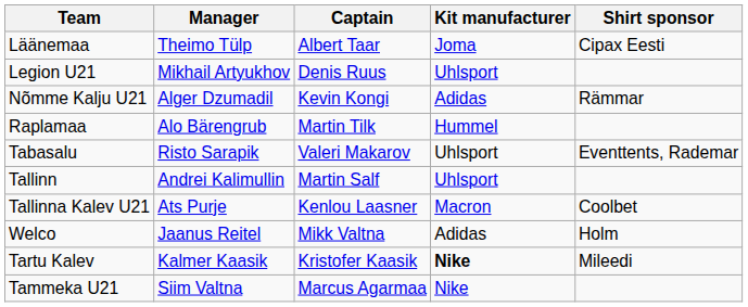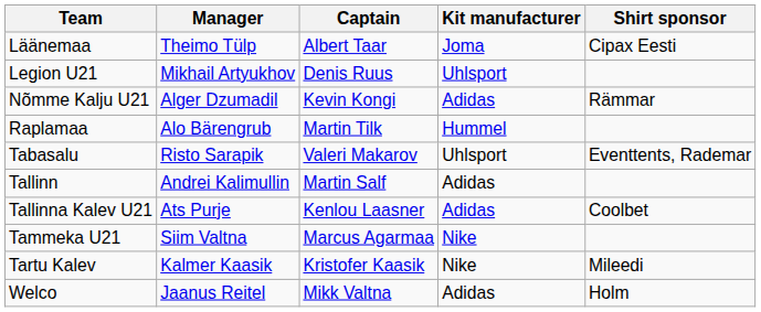Tallinn | Kit manufacturer: Uhlsport -> Adidas
Tallinna Kalev U21 | Kit manufacturer: Macron -> Adidas
rows swapped: Tammeka U21 <-> Welco
Tartu Kalev | Kit manufacturer: bold -> normal
